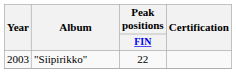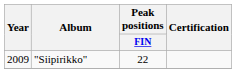"Siipirikko" | Year: 2003 -> 2009
